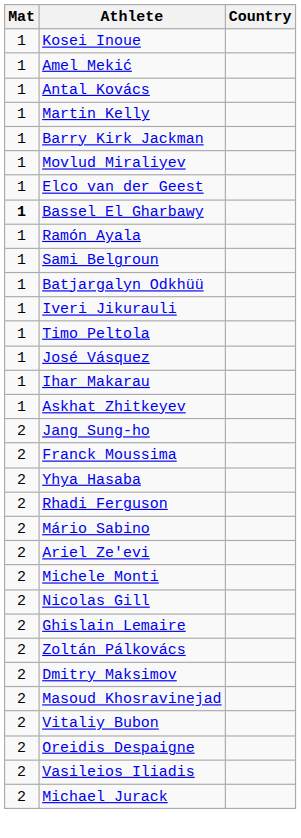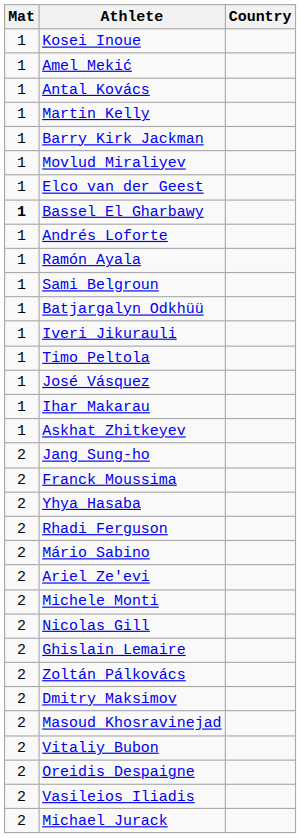+ row: 1 | Andrés Loforte
